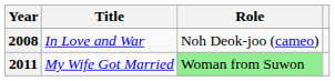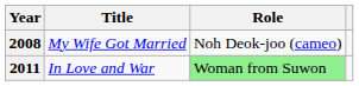2008 | Title: In Love and War -> My Wife Got Married
2011 | Title: My Wife Got Married -> In Love and War
